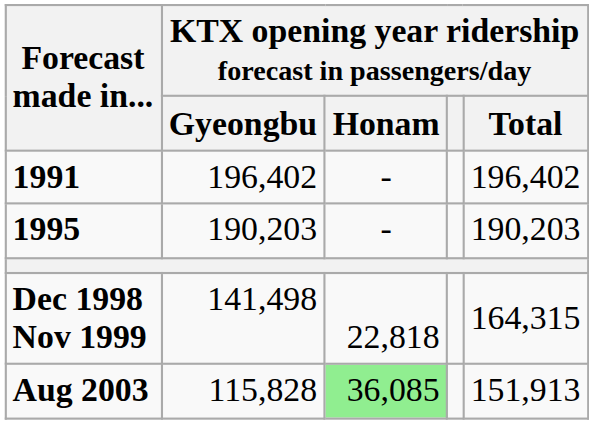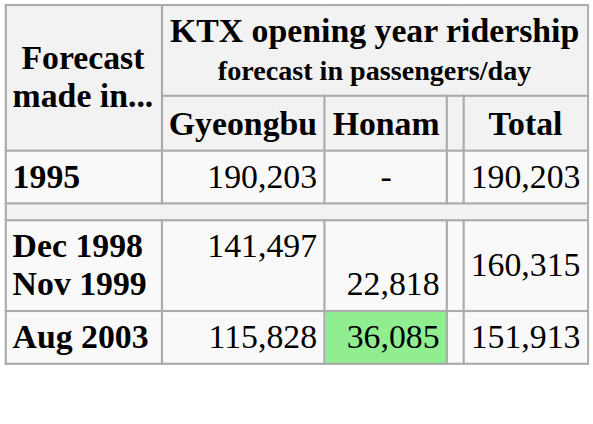- row: 1991 | 196,402 | - | 196,402
Dec 1998 Nov 1999 | column 2: 141,498 -> 141,497
Dec 1998 Nov 1999 | column 5: 164,315 -> 160,315
